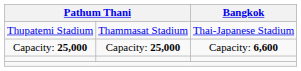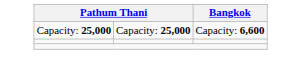- row: Thupatemi Stadium | Thammasat Stadium | Thai-Japanese Stadium
